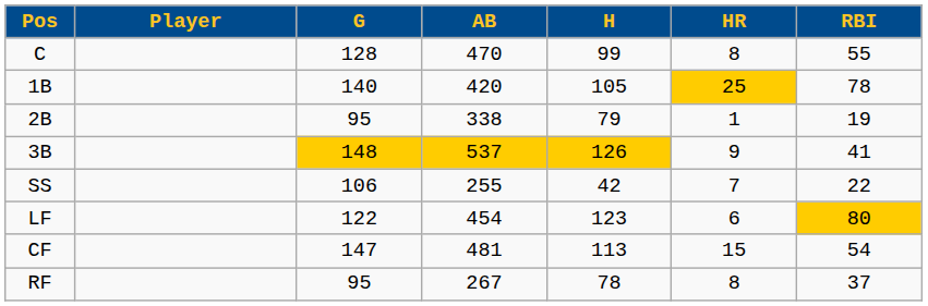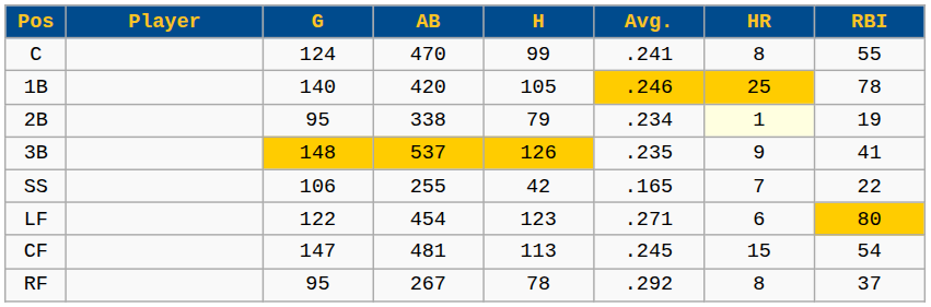+ column: Avg. | .241 | .246 | .234 | .235 | .165 | .271 | .245 | .292
C | G: 128 -> 124
2B | HR: no background -> lightyellow background
